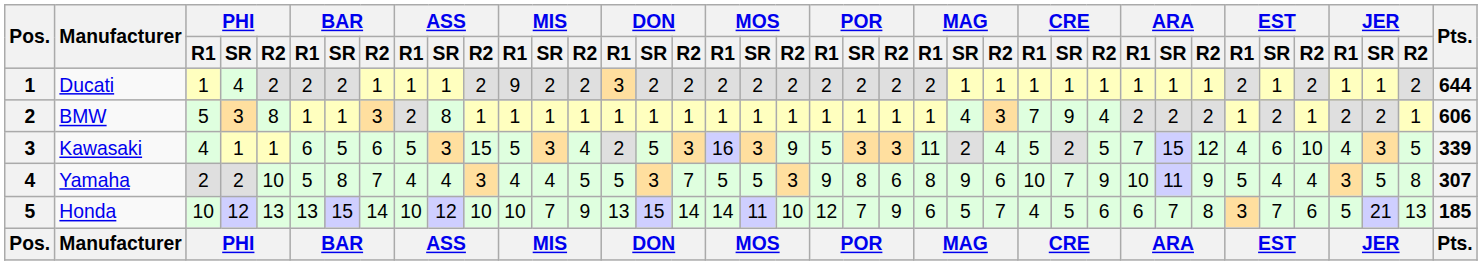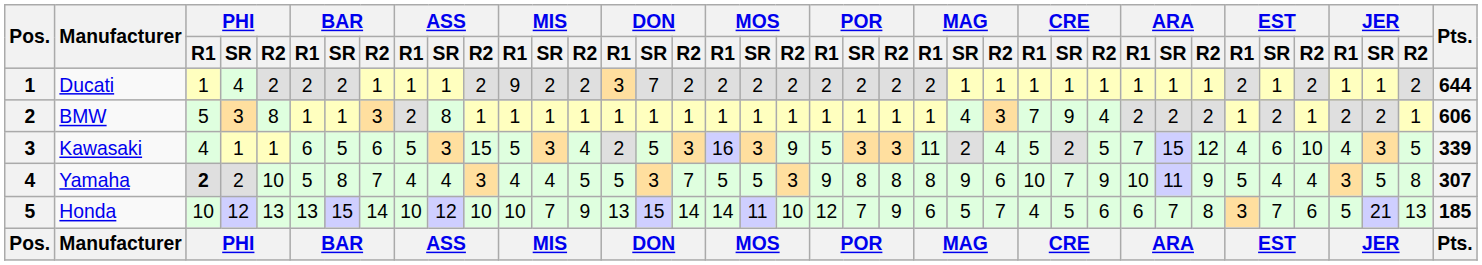Ducati | DON / SR: 2 -> 7
Yamaha | PHI / R1: normal -> bold
Yamaha | POR / R2: 6 -> 8
